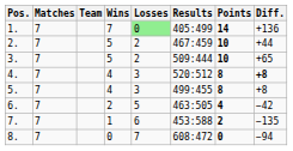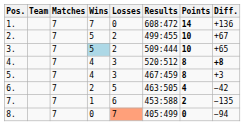columns swapped: Team <-> Matches
1. | Losses: lightgreen background -> no background
1. | Results: 405:499 -> 608:472
2. | Results: 467:459 -> 499:455
2. | Diff.: +44 -> +67
3. | Wins: no background -> lightblue background
5. | Results: 499:455 -> 467:459
5. | Diff.: +8 -> +3
8. | Losses: no background -> lightsalmon background
8. | Results: 608:472 -> 405:499
